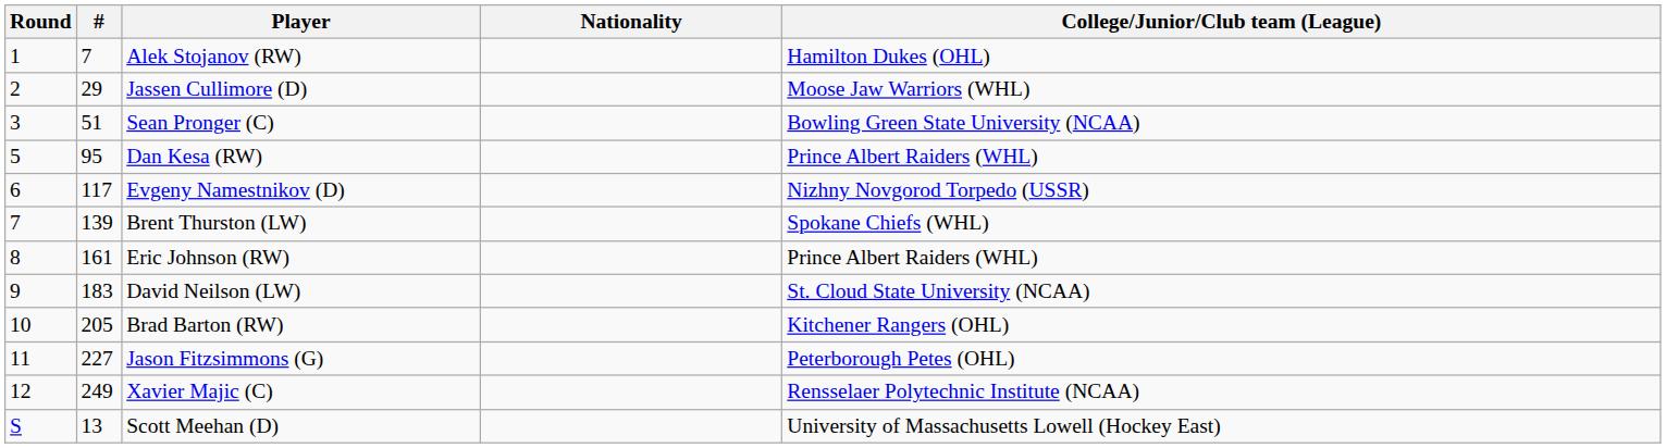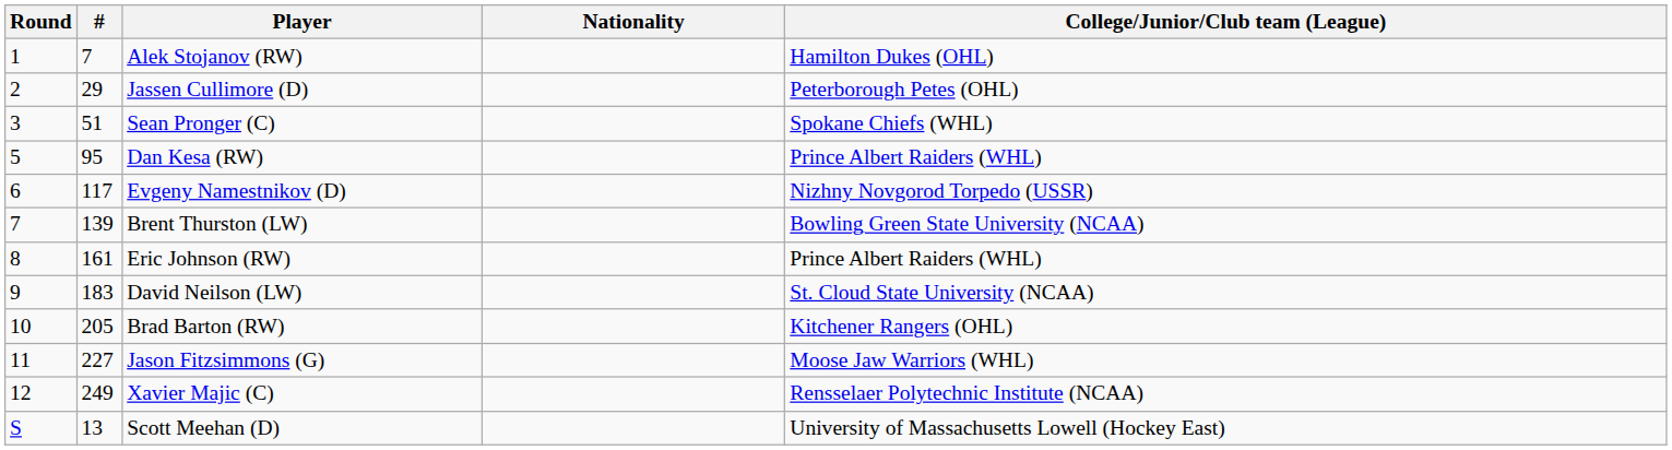Jassen Cullimore (D) | College/Junior/Club team (League): Moose Jaw Warriors (WHL) -> Peterborough Petes (OHL)
Sean Pronger (C) | College/Junior/Club team (League): Bowling Green State University (NCAA) -> Spokane Chiefs (WHL)
Brent Thurston (LW) | College/Junior/Club team (League): Spokane Chiefs (WHL) -> Bowling Green State University (NCAA)
Jason Fitzsimmons (G) | College/Junior/Club team (League): Peterborough Petes (OHL) -> Moose Jaw Warriors (WHL)
